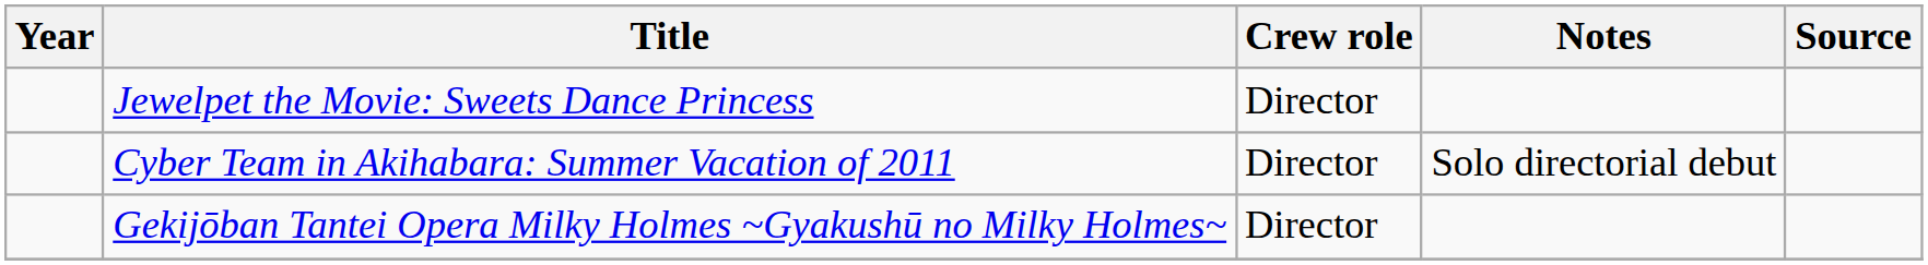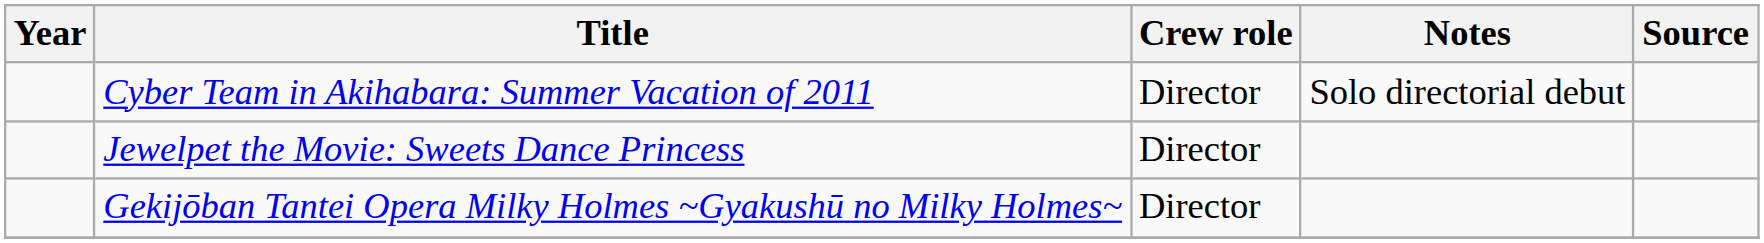rows swapped: Cyber Team in Akihabara: Summer Vacation of 2011 <-> Jewelpet the Movie: Sweets Dance Princess
